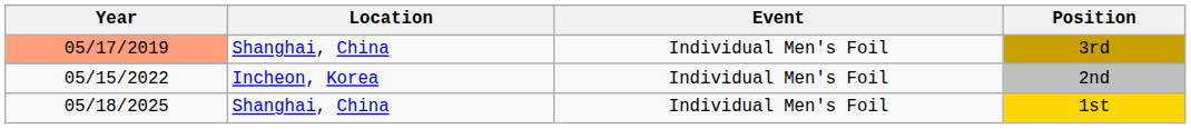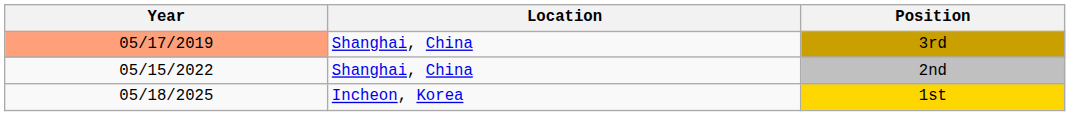- column: Event | Individual Men's Foil | Individual Men's Foil | Individual Men's Foil
2nd | Location: Incheon, Korea -> Shanghai, China
1st | Location: Shanghai, China -> Incheon, Korea
